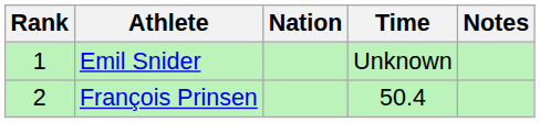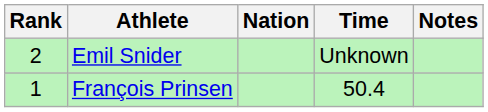Emil Snider | Rank: 1 -> 2
François Prinsen | Rank: 2 -> 1
